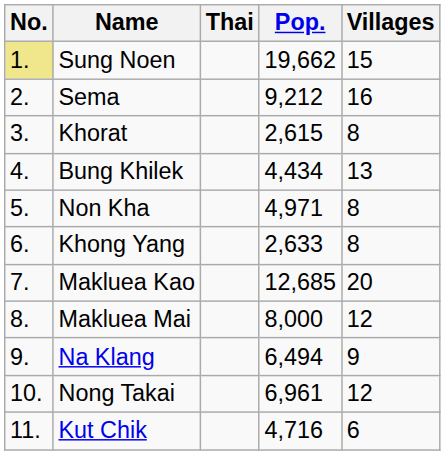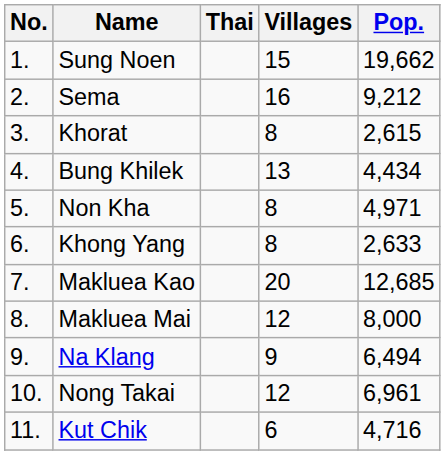columns swapped: Villages <-> Pop.
Sung Noen | No.: khaki background -> no background
